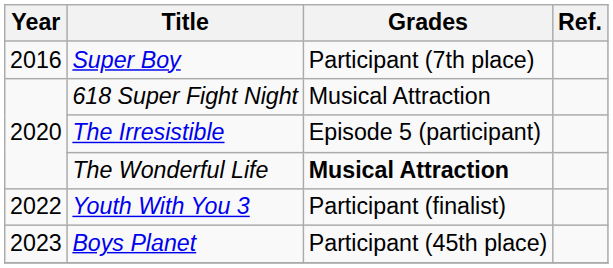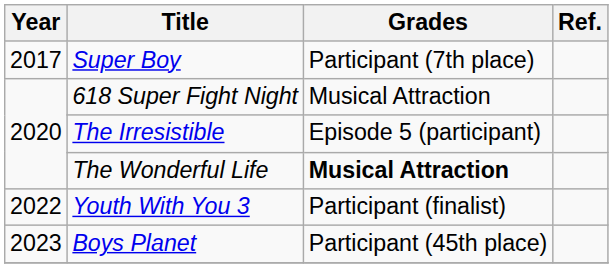Super Boy | Year: 2016 -> 2017
